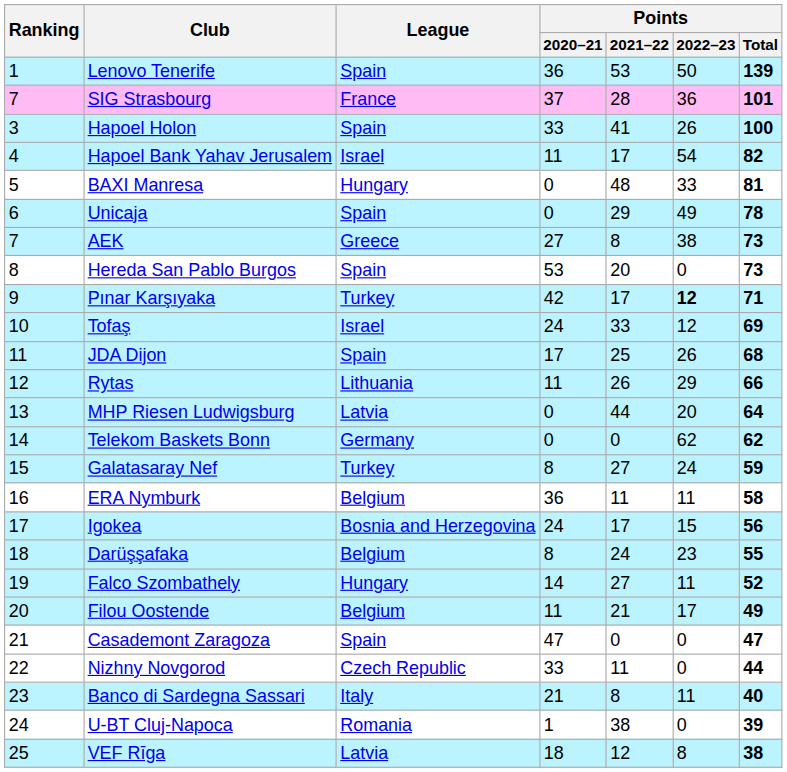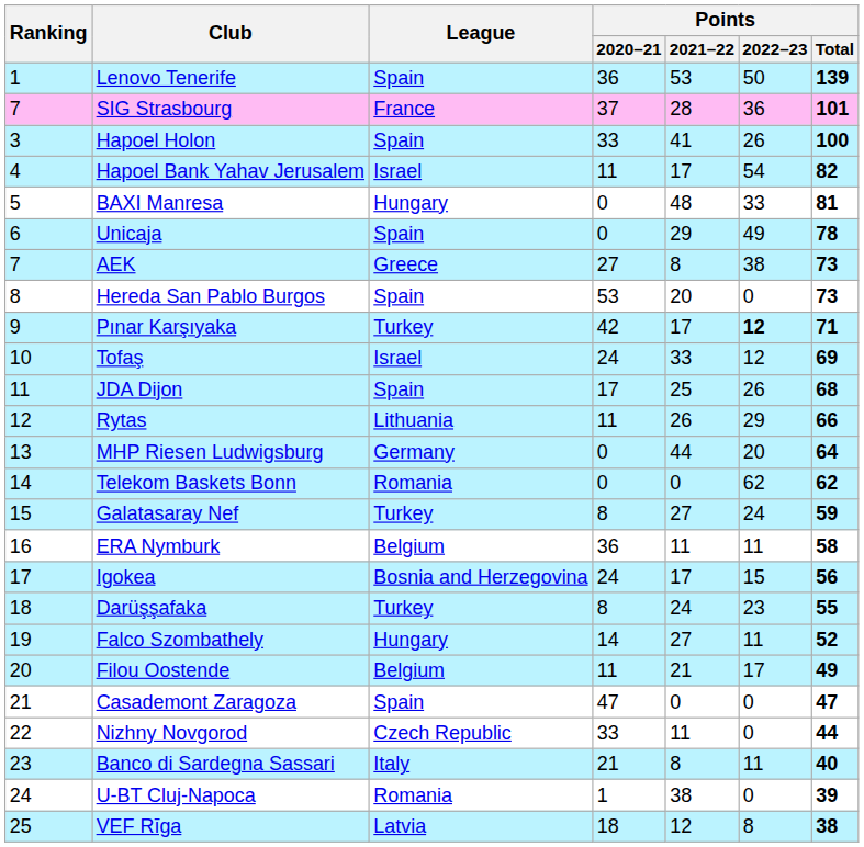MHP Riesen Ludwigsburg | League: Latvia -> Germany
Telekom Baskets Bonn | League: Germany -> Romania
Darüşşafaka | League: Belgium -> Turkey
